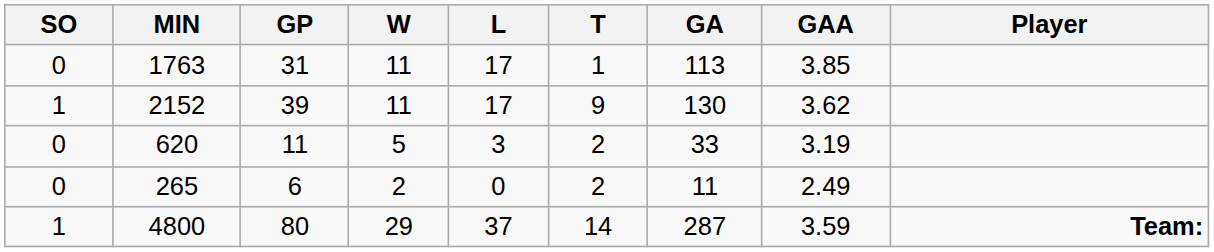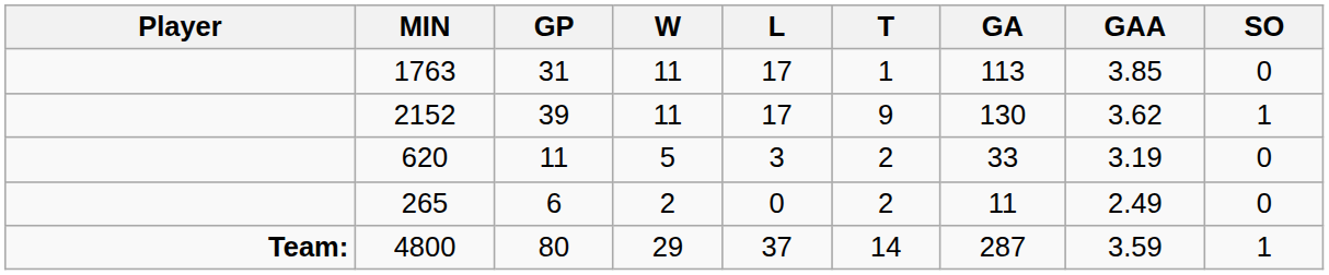columns swapped: Player <-> SO
